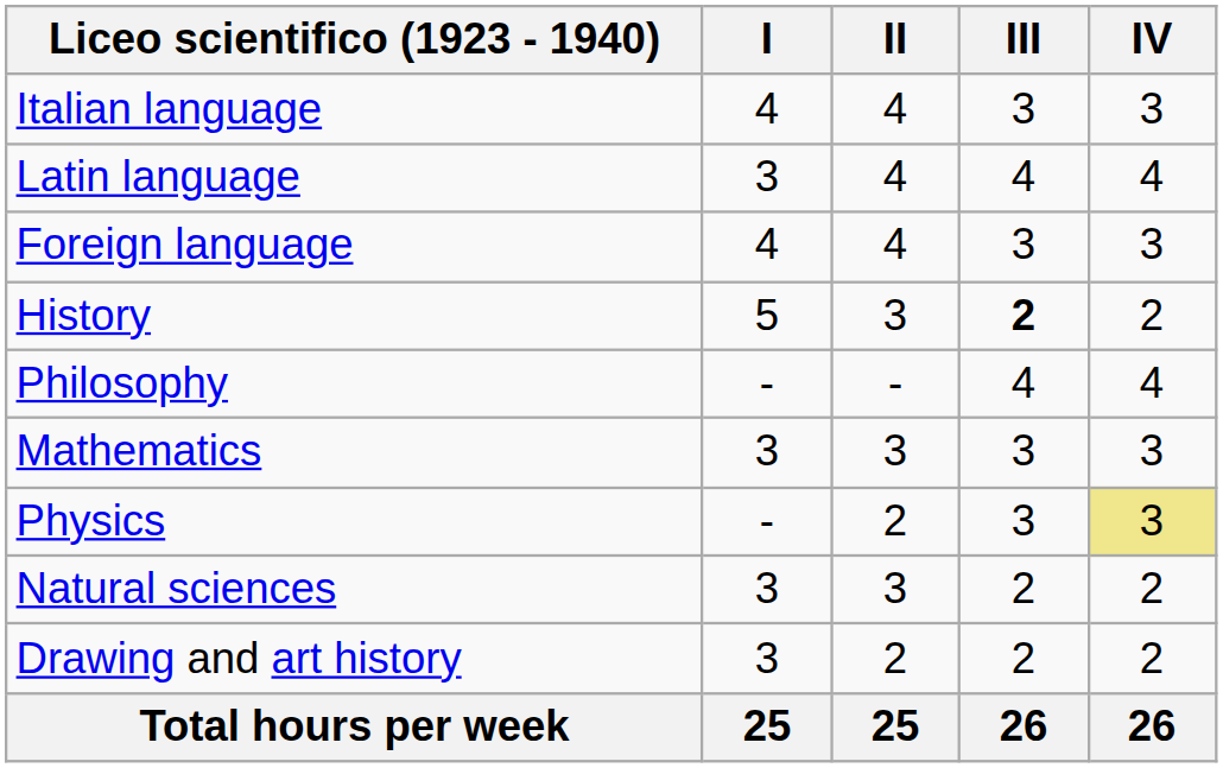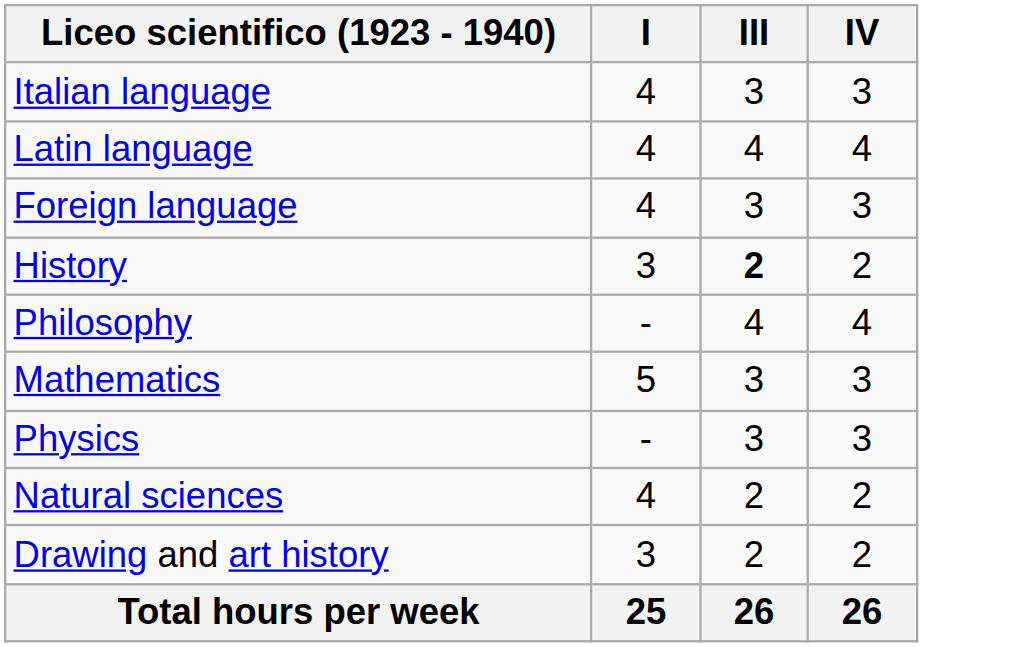- column: II | 4 | 4 | 4 | 3 | - | 3 | 2 | 3 | 2 | 25
Latin language | I: 3 -> 4
History | I: 5 -> 3
Mathematics | I: 3 -> 5
Physics | IV: khaki background -> no background
Natural sciences | I: 3 -> 4
